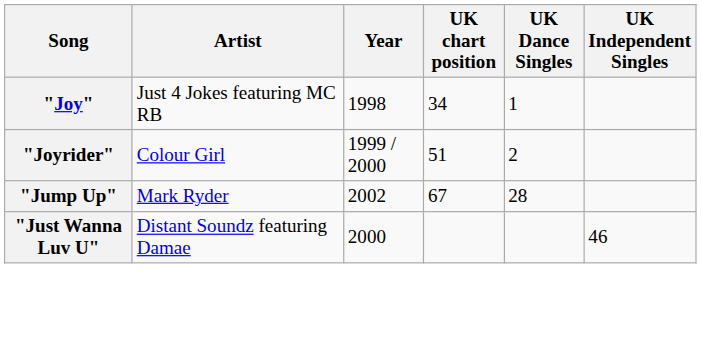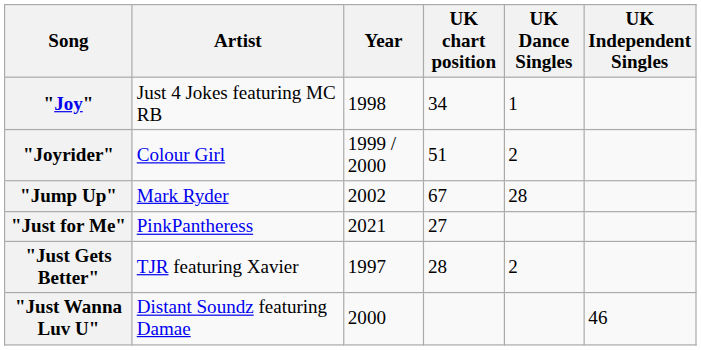+ row: "Just for Me" | PinkPantheress | 2021 | 27
+ row: "Just Gets Better" | TJR featuring Xavier | 1997 | 28 | 2
